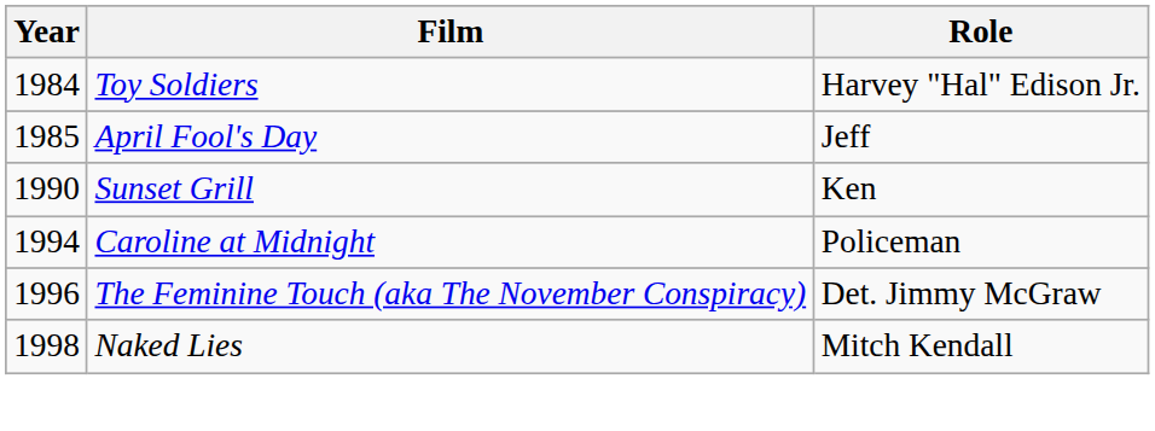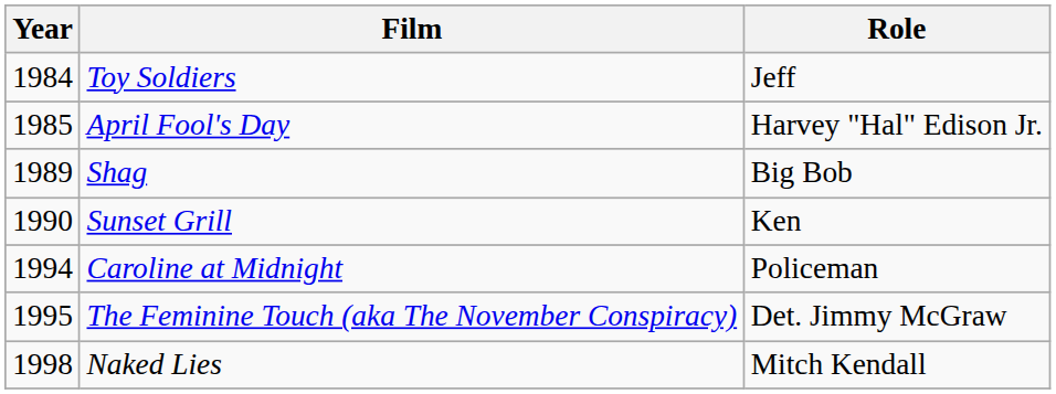Toy Soldiers | Role: Harvey "Hal" Edison Jr. -> Jeff
April Fool's Day | Role: Jeff -> Harvey "Hal" Edison Jr.
+ row: 1989 | Shag | Big Bob
The Feminine Touch (aka The November Conspiracy) | Year: 1996 -> 1995
